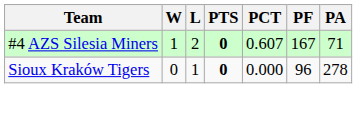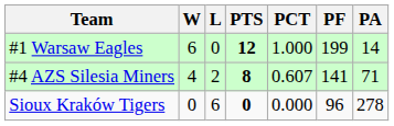+ row: #1 Warsaw Eagles | 6 | 0 | 12 | 1.000 | 199 | 14
#4 AZS Silesia Miners | W: 1 -> 4
#4 AZS Silesia Miners | PTS: 0 -> 8
#4 AZS Silesia Miners | PF: 167 -> 141
Sioux Kraków Tigers | L: 1 -> 6
